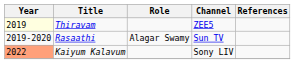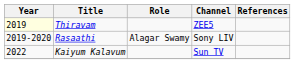Rasaathi | Channel: Sun TV -> Sony LIV
Kaiyum Kalavum | Year: lightsalmon background -> no background
Kaiyum Kalavum | Channel: Sony LIV -> Sun TV
